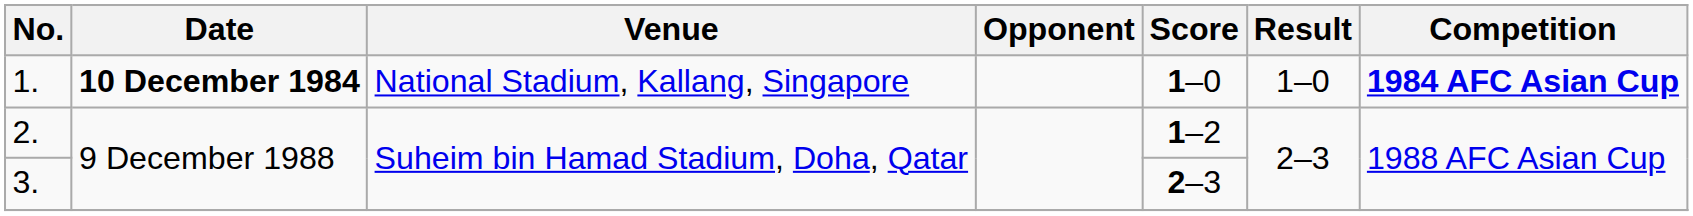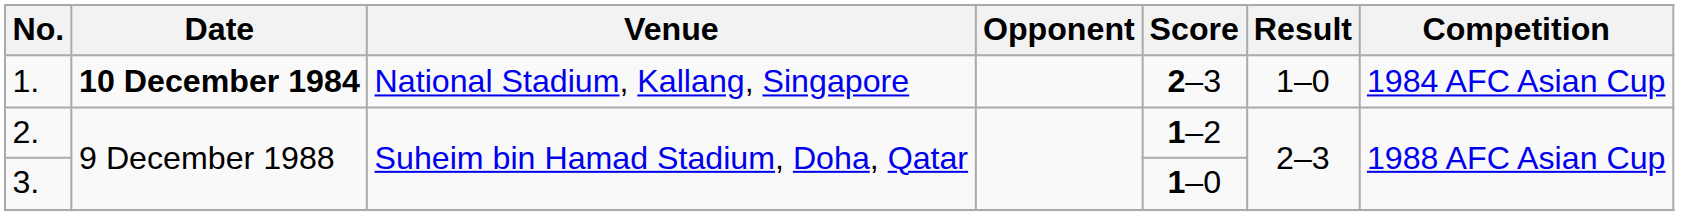1. | Score: 1–0 -> 2–3
1. | Competition: bold -> normal
3. | Score: 2–3 -> 1–0
